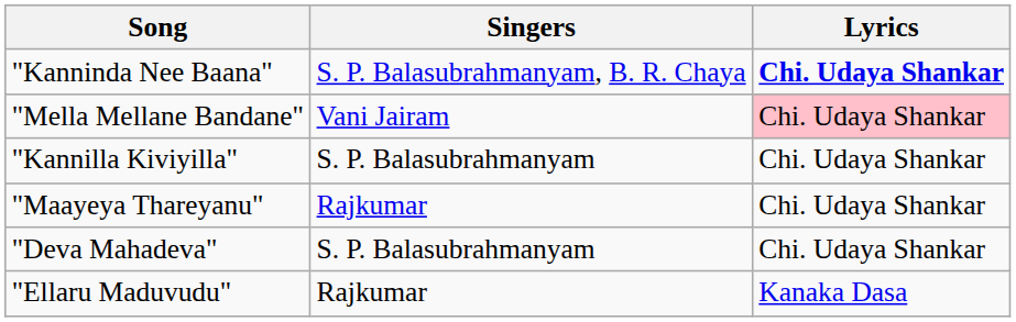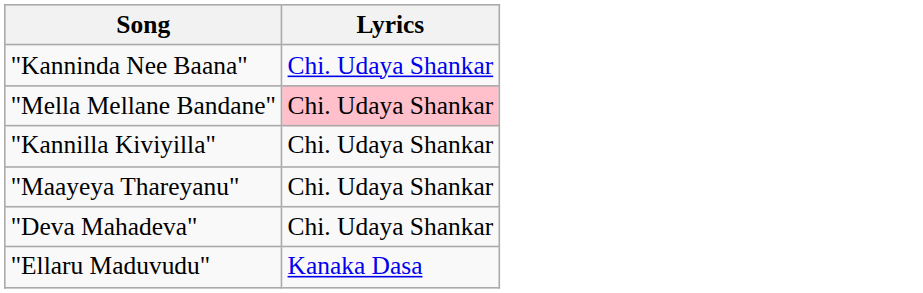- column: Singers | S. P. Balasubrahmanyam, B. R. Chaya | Vani Jairam | S. P. Balasubrahmanyam | Rajkumar | S. P. Balasubrahmanyam | Rajkumar
"Kanninda Nee Baana" | Lyrics: bold -> normal
